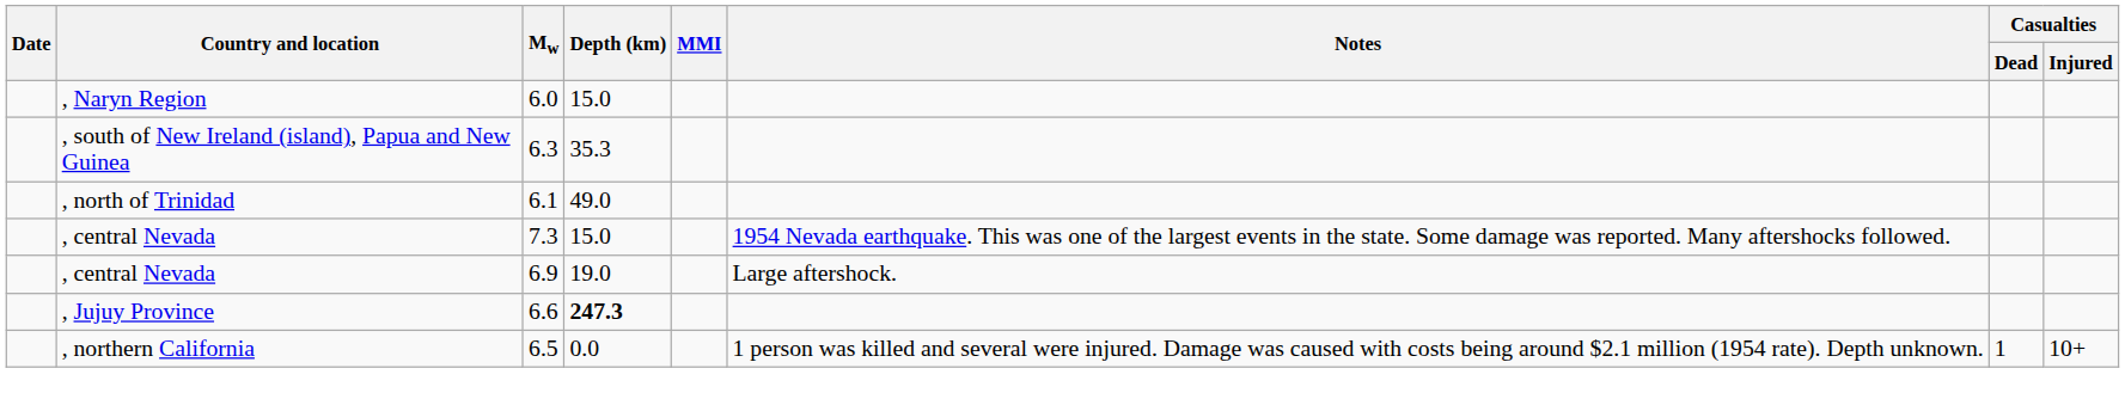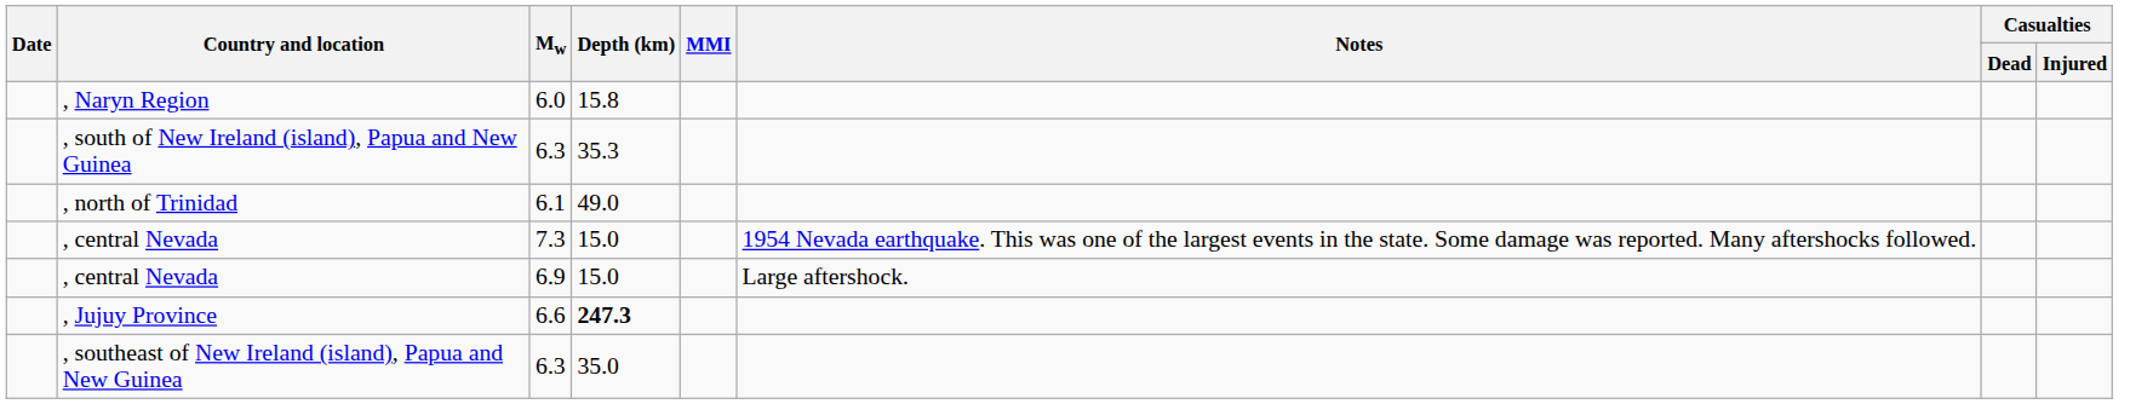, Naryn Region | Depth (km): 15.0 -> 15.8
, central Nevada / 6.9 | Depth (km): 19.0 -> 15.0
- row: , northern California | 6.5 | 0.0 | 1 person was killed and several were injured. Damage was caused with costs being around $2.1 million (1954 rate). Depth unknown. | 1 | 10+
+ row: , southeast of New Ireland (island), Papua and New Guinea | 6.3 | 35.0
